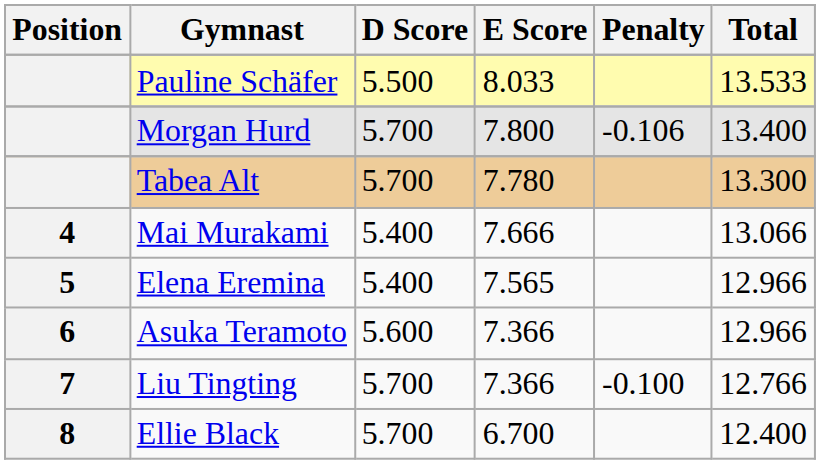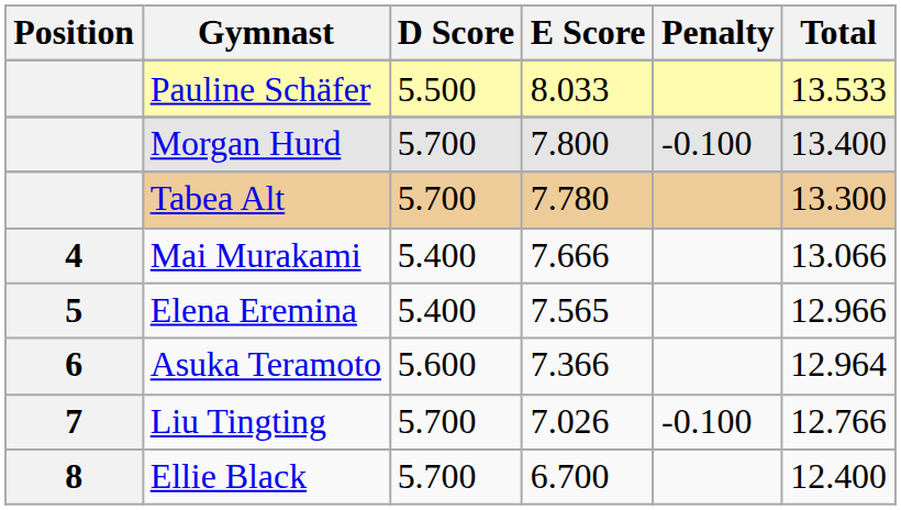Morgan Hurd | Penalty: -0.106 -> -0.100
Asuka Teramoto | Total: 12.966 -> 12.964
Liu Tingting | E Score: 7.366 -> 7.026
